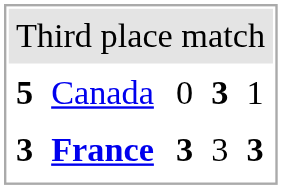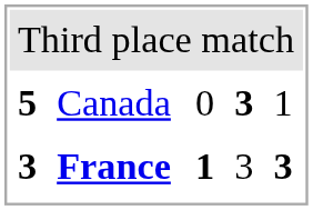France | column 3: 3 -> 1
